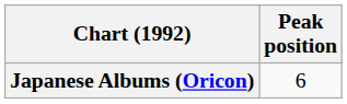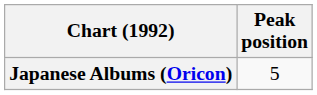Japanese Albums (Oricon) | Peak position: 6 -> 5
